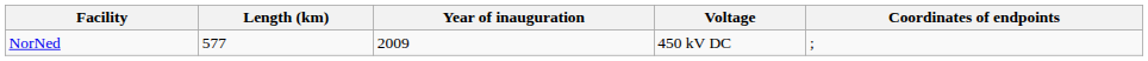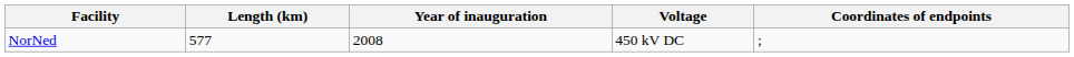NorNed | Year of inauguration: 2009 -> 2008
